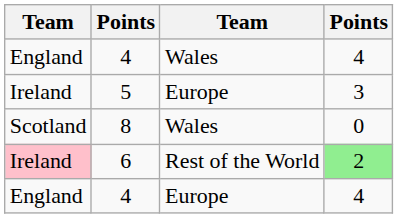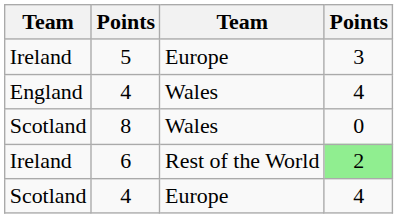rows swapped: 4 / Wales <-> 5
6 | column 1: pink background -> no background
4 / Europe | column 1: England -> Scotland
